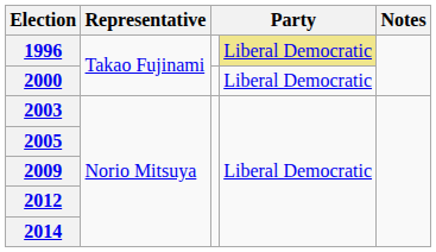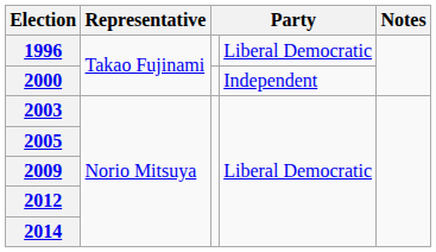1996 | column 4: khaki background -> no background
2000 | column 4: Liberal Democratic -> Independent
